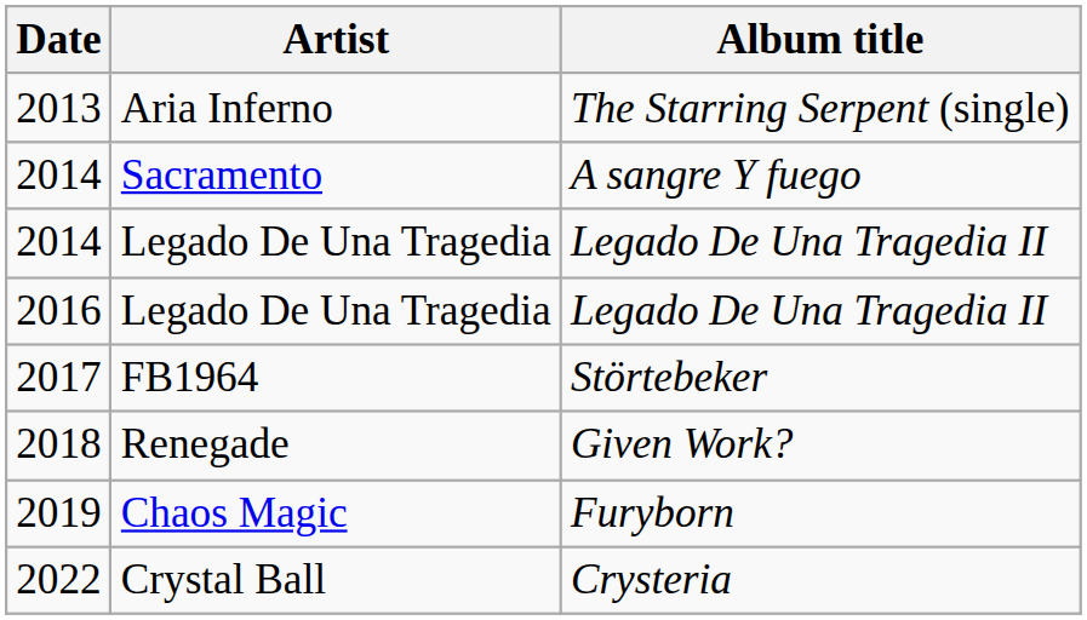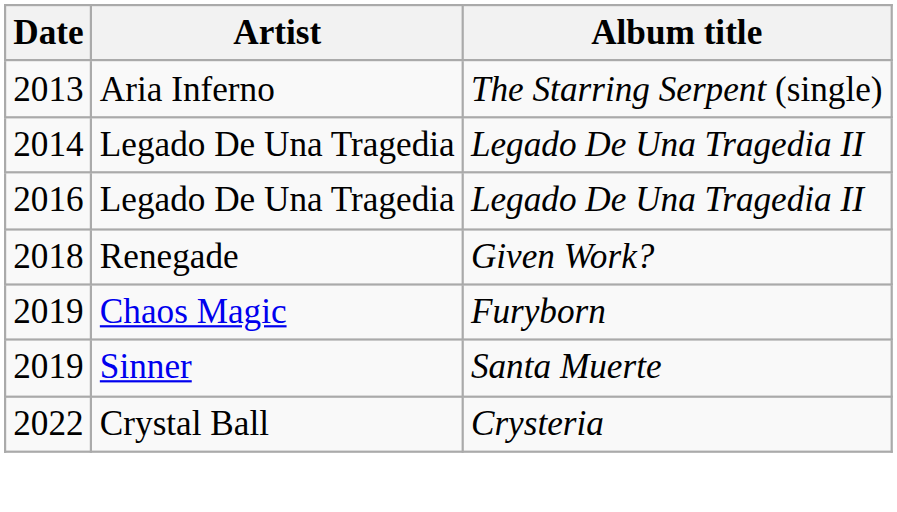- row: 2014 | Sacramento | A sangre Y fuego
- row: 2017 | FB1964 | Störtebeker
+ row: 2019 | Sinner | Santa Muerte
